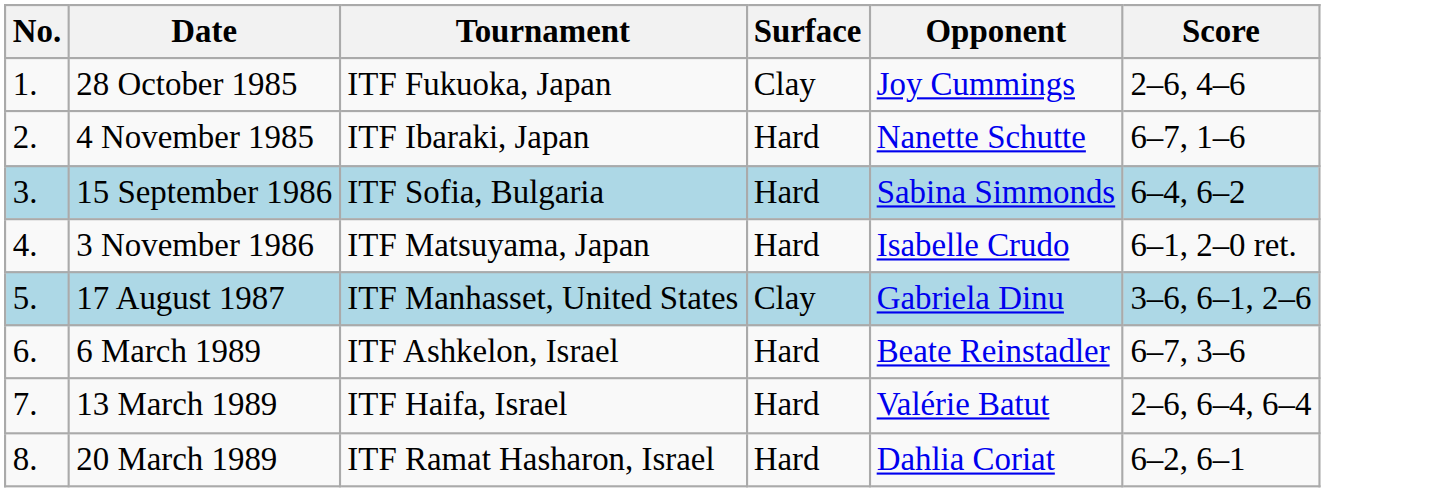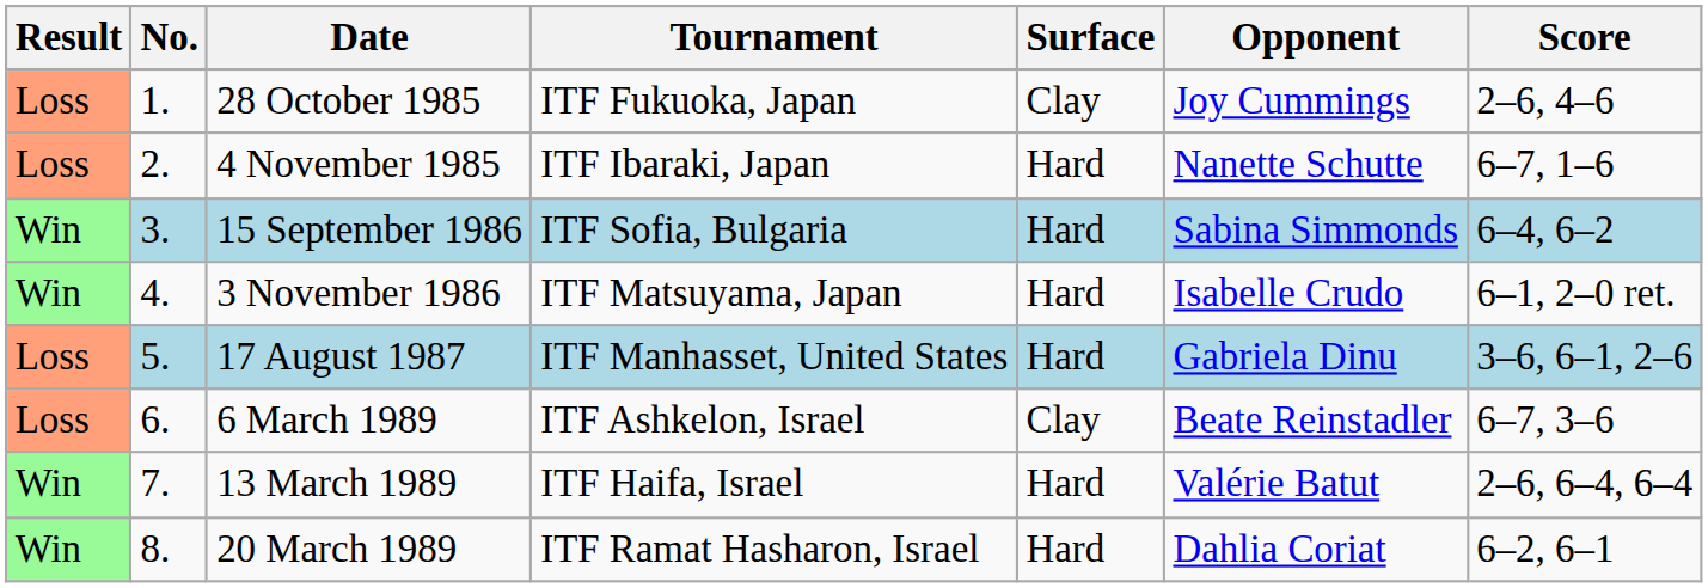+ column: Result | Loss | Loss | Win | Win | Loss | Loss | Win | Win
17 August 1987 | Surface: Clay -> Hard
6 March 1989 | Surface: Hard -> Clay
